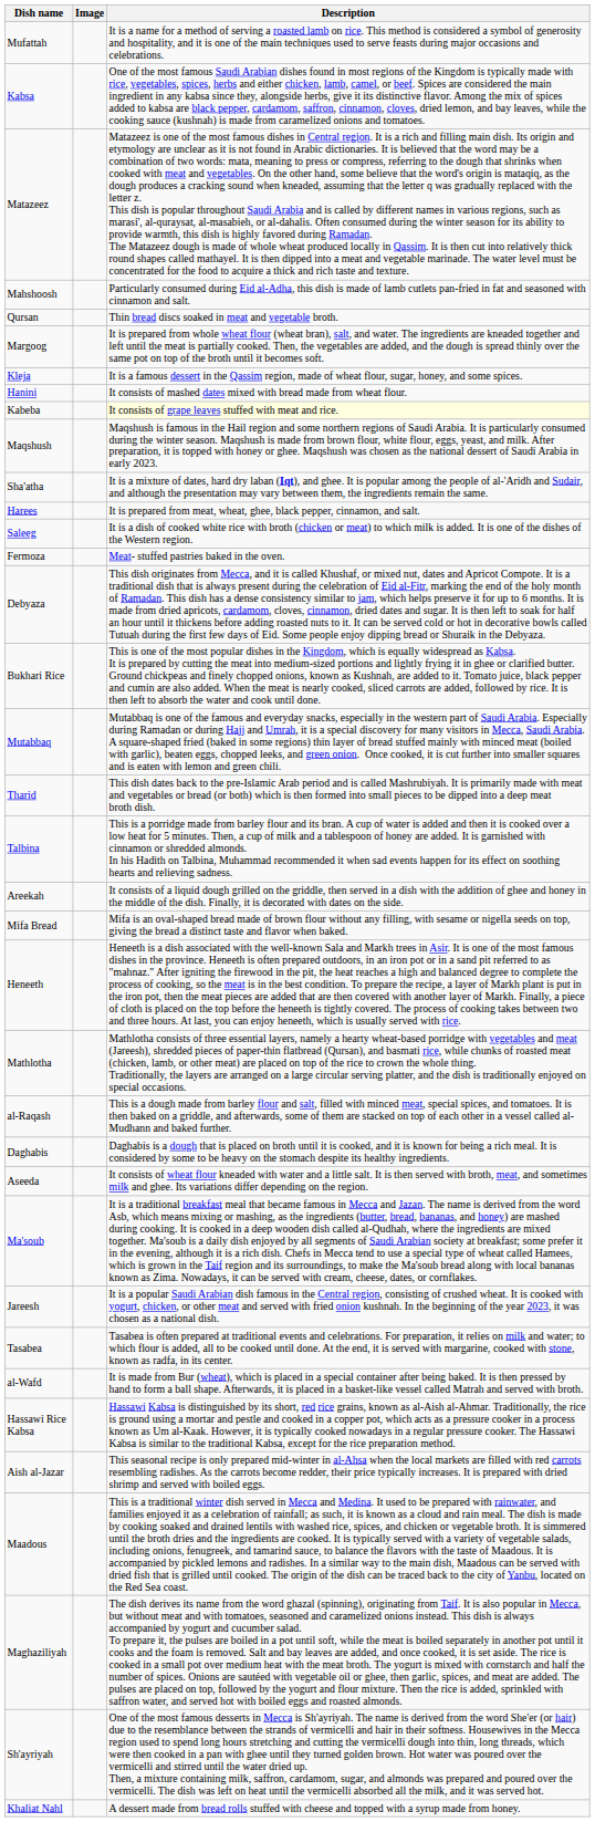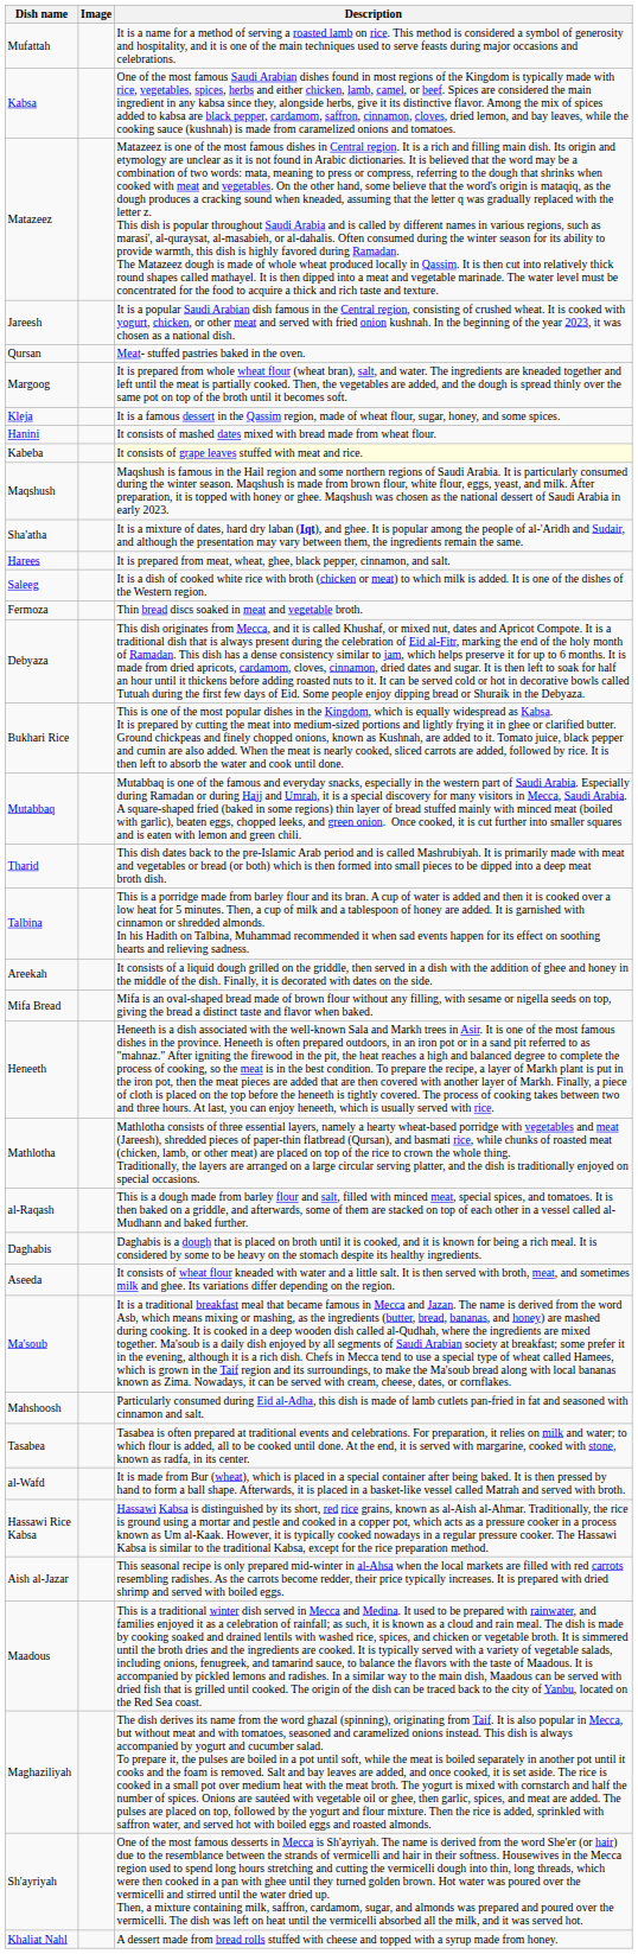rows swapped: Jareesh <-> Mahshoosh
Qursan | Description: Thin bread discs soaked in meat and vegetable broth. -> Meat- stuffed pastries baked in the oven.
Fermoza | Description: Meat- stuffed pastries baked in the oven. -> Thin bread discs soaked in meat and vegetable broth.
